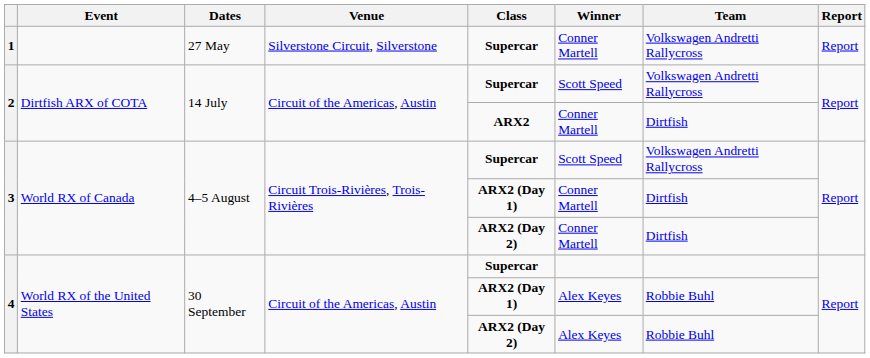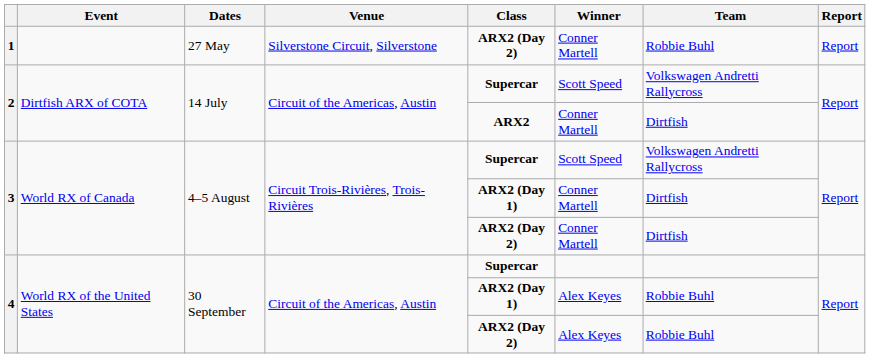1 | Class: Supercar -> ARX2 (Day 2)
1 | Team: Volkswagen Andretti Rallycross -> Robbie Buhl
